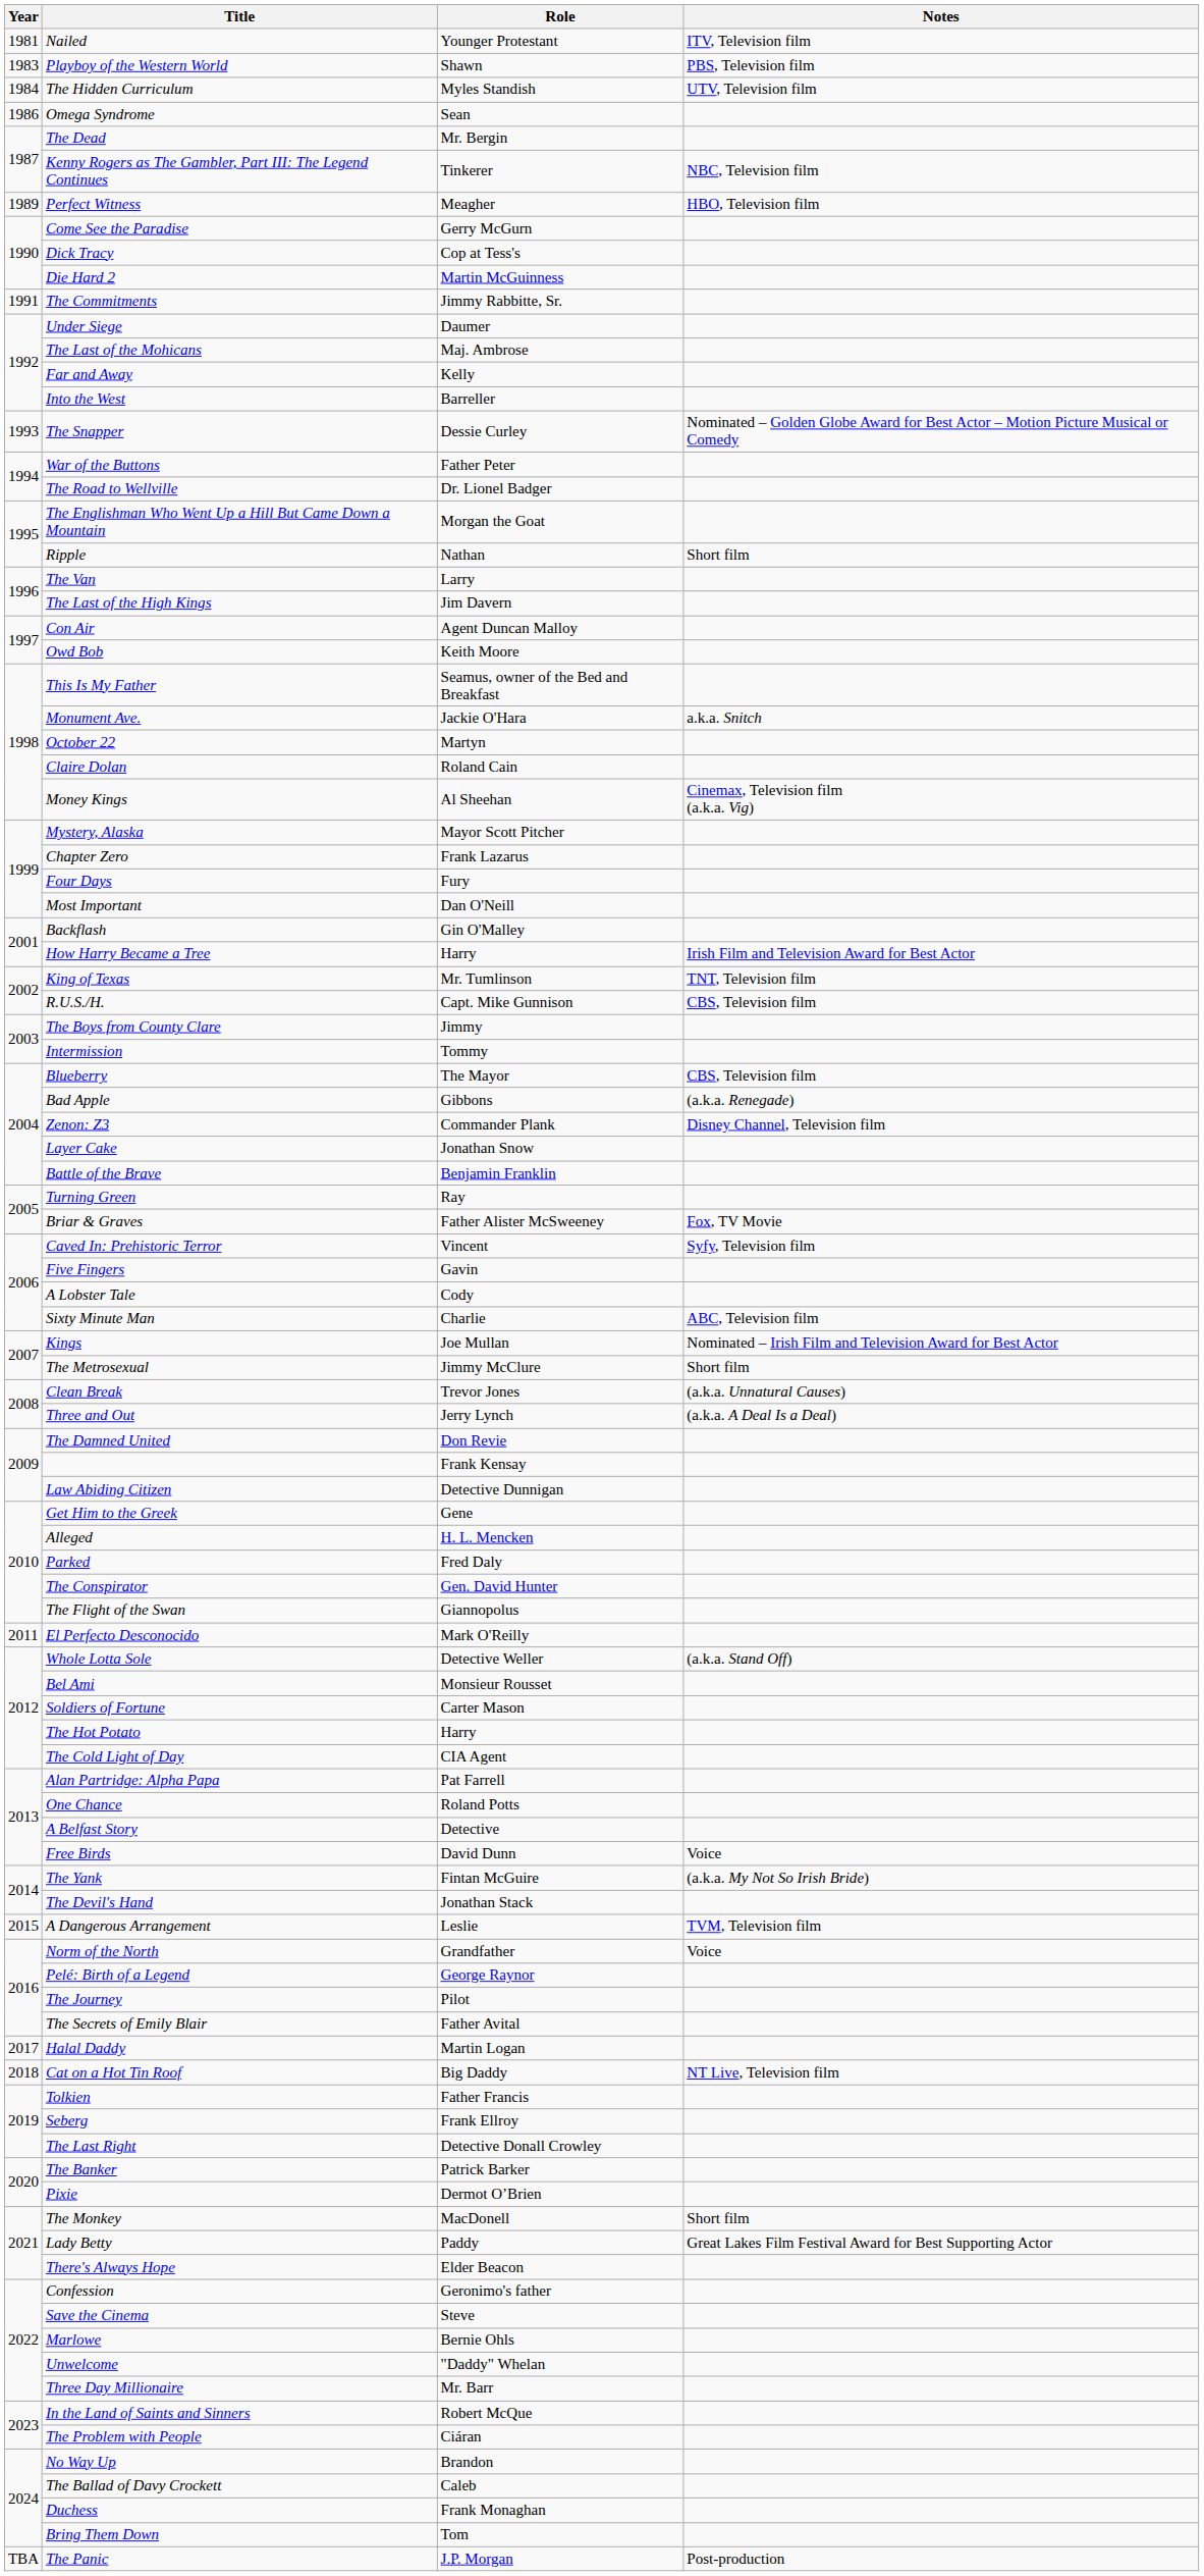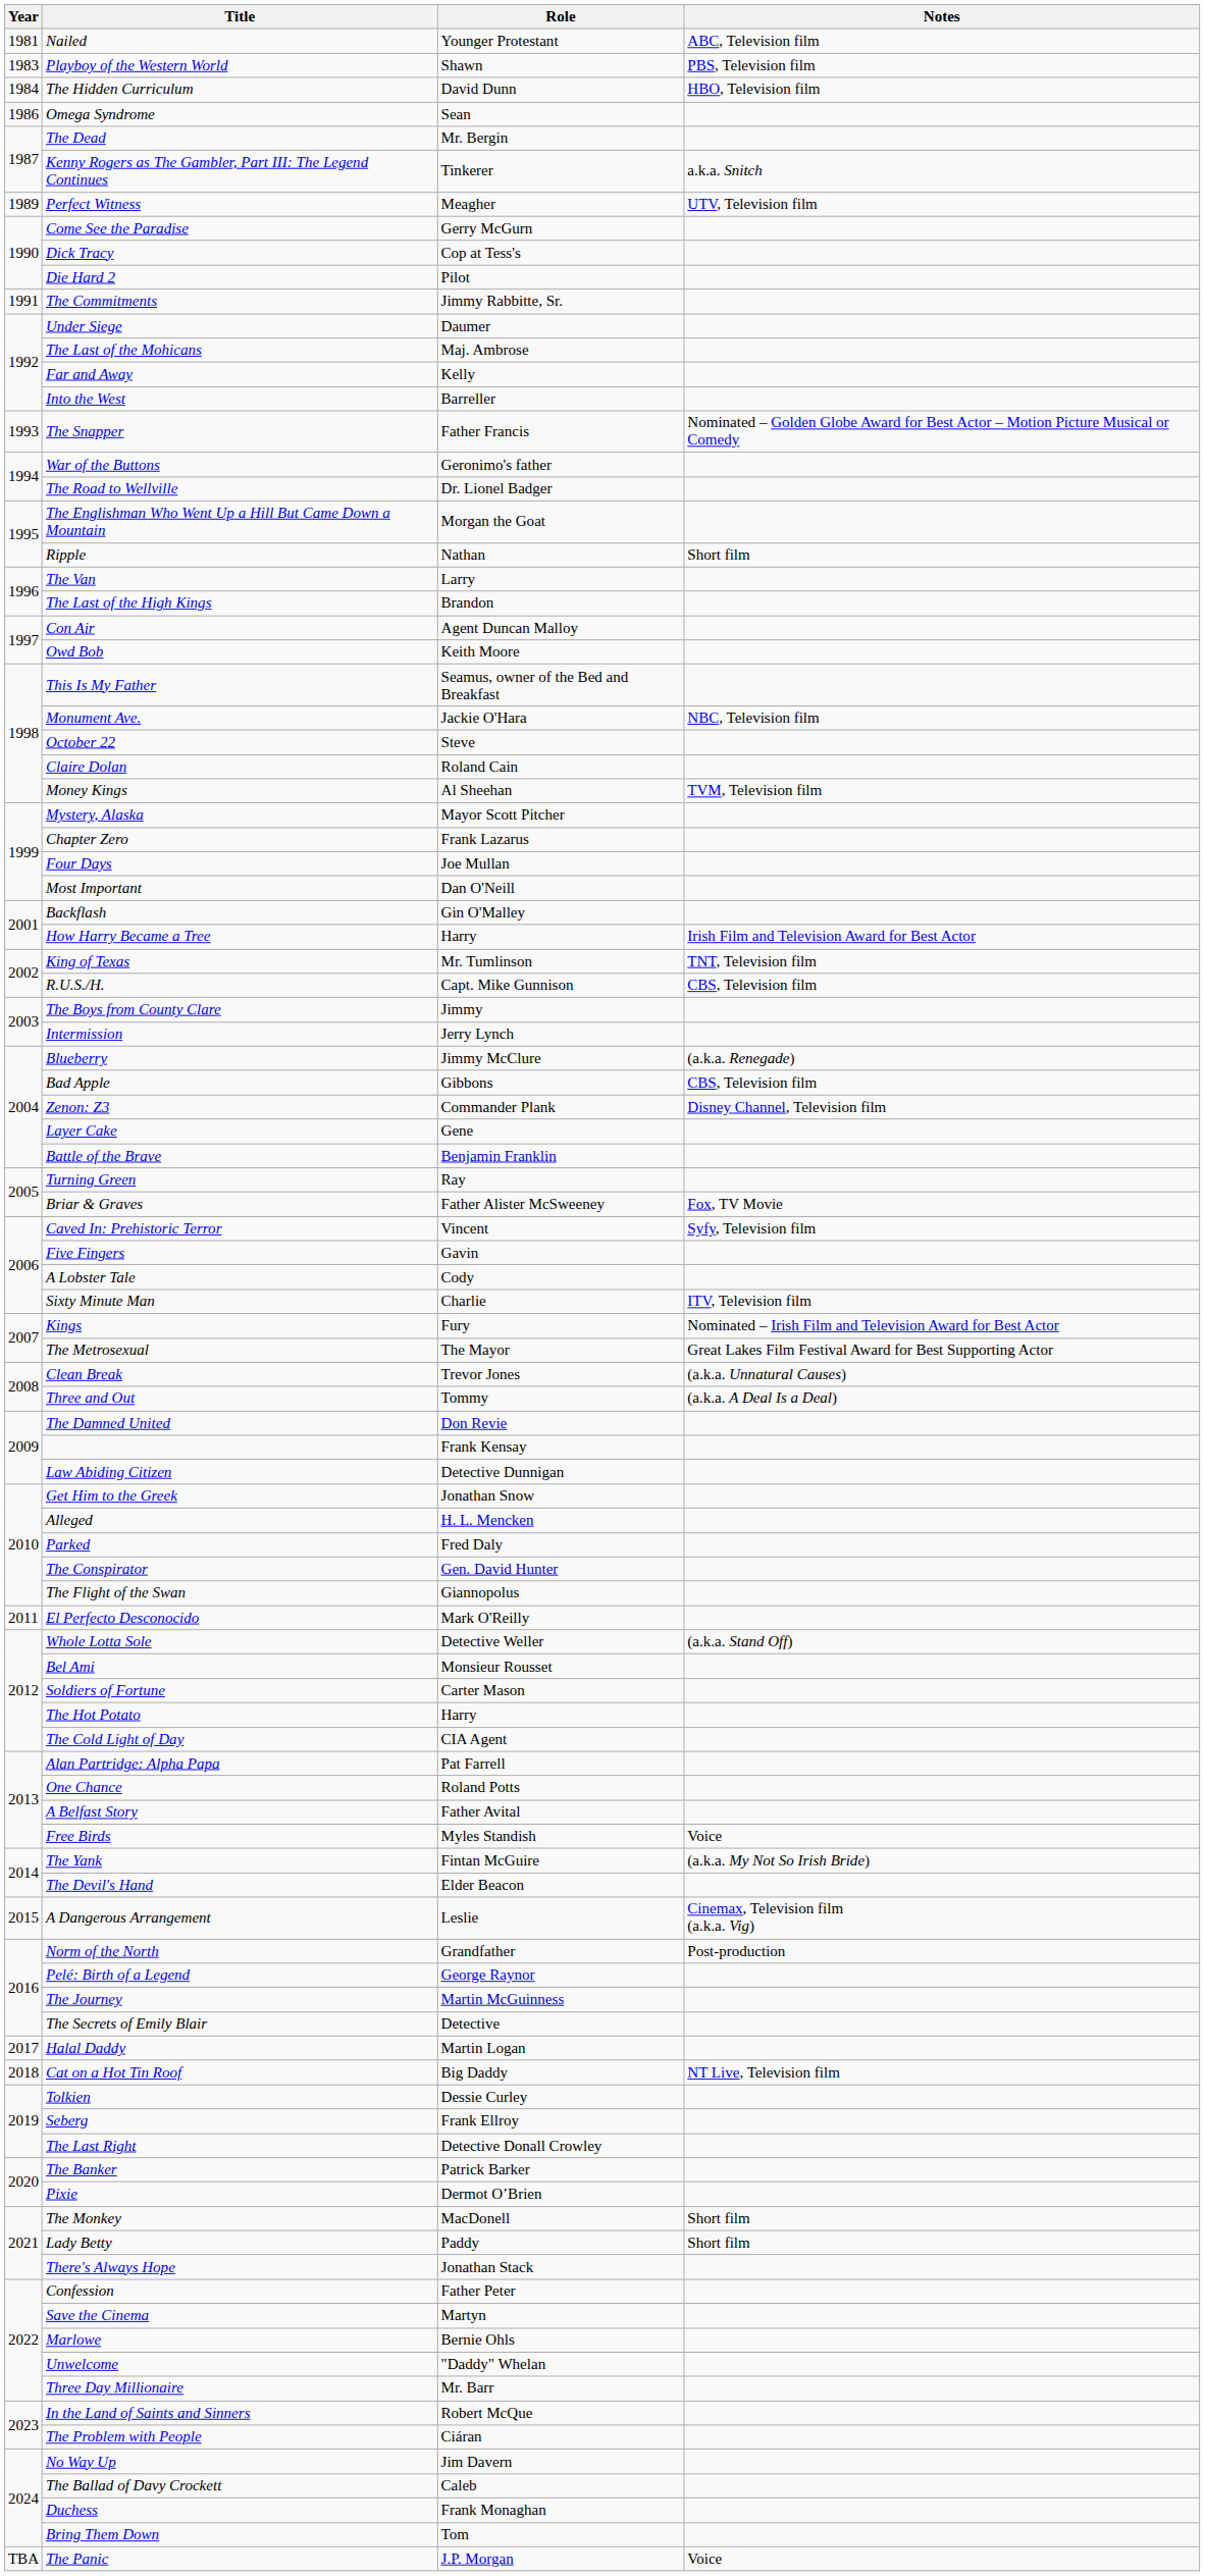Nailed | Notes: ITV, Television film -> ABC, Television film
The Hidden Curriculum | Role: Myles Standish -> David Dunn
The Hidden Curriculum | Notes: UTV, Television film -> HBO, Television film
Kenny Rogers as The Gambler, Part III: The Legend Continues | Notes: NBC, Television film -> a.k.a. Snitch
Perfect Witness | Notes: HBO, Television film -> UTV, Television film
Die Hard 2 | Role: Martin McGuinness -> Pilot
The Snapper | Role: Dessie Curley -> Father Francis
War of the Buttons | Role: Father Peter -> Geronimo's father
The Last of the High Kings | Role: Jim Davern -> Brandon
Monument Ave. | Notes: a.k.a. Snitch -> NBC, Television film
October 22 | Role: Martyn -> Steve
Money Kings | Notes: Cinemax, Television film (a.k.a. Vig) -> TVM, Television film
Four Days | Role: Fury -> Joe Mullan
Intermission | Role: Tommy -> Jerry Lynch
Blueberry | Role: The Mayor -> Jimmy McClure
Blueberry | Notes: CBS, Television film -> (a.k.a. Renegade)
Bad Apple | Notes: (a.k.a. Renegade) -> CBS, Television film
Layer Cake | Role: Jonathan Snow -> Gene
Sixty Minute Man | Notes: ABC, Television film -> ITV, Television film
Kings | Role: Joe Mullan -> Fury
The Metrosexual | Role: Jimmy McClure -> The Mayor
The Metrosexual | Notes: Short film -> Great Lakes Film Festival Award for Best Supporting Actor
Three and Out | Role: Jerry Lynch -> Tommy
Get Him to the Greek | Role: Gene -> Jonathan Snow
A Belfast Story | Role: Detective -> Father Avital
Free Birds | Role: David Dunn -> Myles Standish
The Devil's Hand | Role: Jonathan Stack -> Elder Beacon
A Dangerous Arrangement | Notes: TVM, Television film -> Cinemax, Television film (a.k.a. Vig)
Norm of the North | Notes: Voice -> Post-production
The Journey | Role: Pilot -> Martin McGuinness
The Secrets of Emily Blair | Role: Father Avital -> Detective
Tolkien | Role: Father Francis -> Dessie Curley
Lady Betty | Notes: Great Lakes Film Festival Award for Best Supporting Actor -> Short film
There's Always Hope | Role: Elder Beacon -> Jonathan Stack
Confession | Role: Geronimo's father -> Father Peter
Save the Cinema | Role: Steve -> Martyn
No Way Up | Role: Brandon -> Jim Davern
The Panic | Notes: Post-production -> Voice
